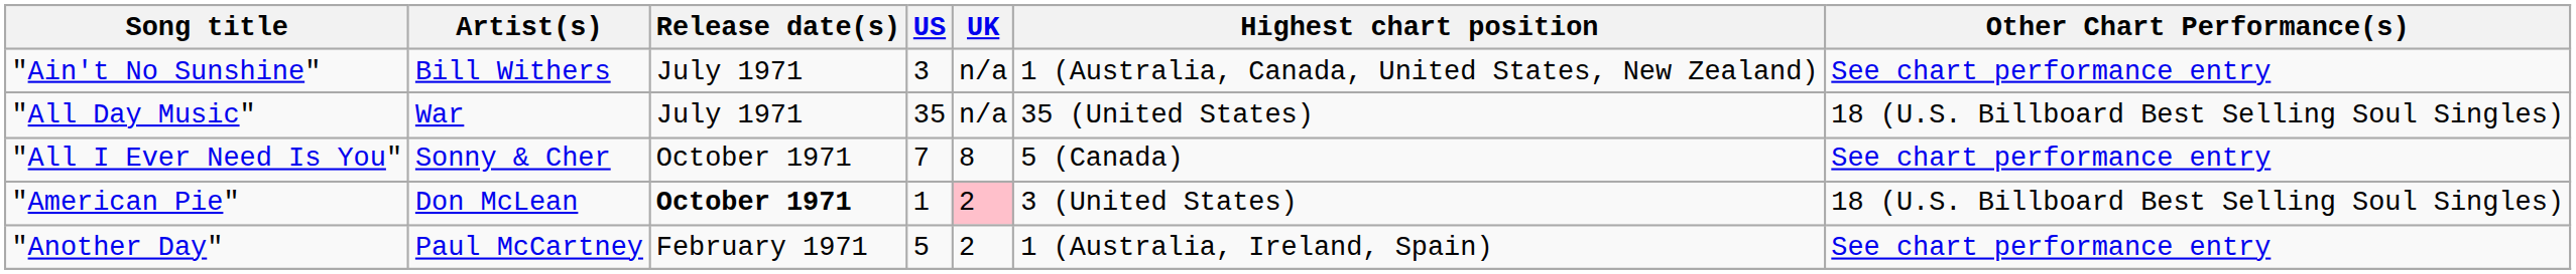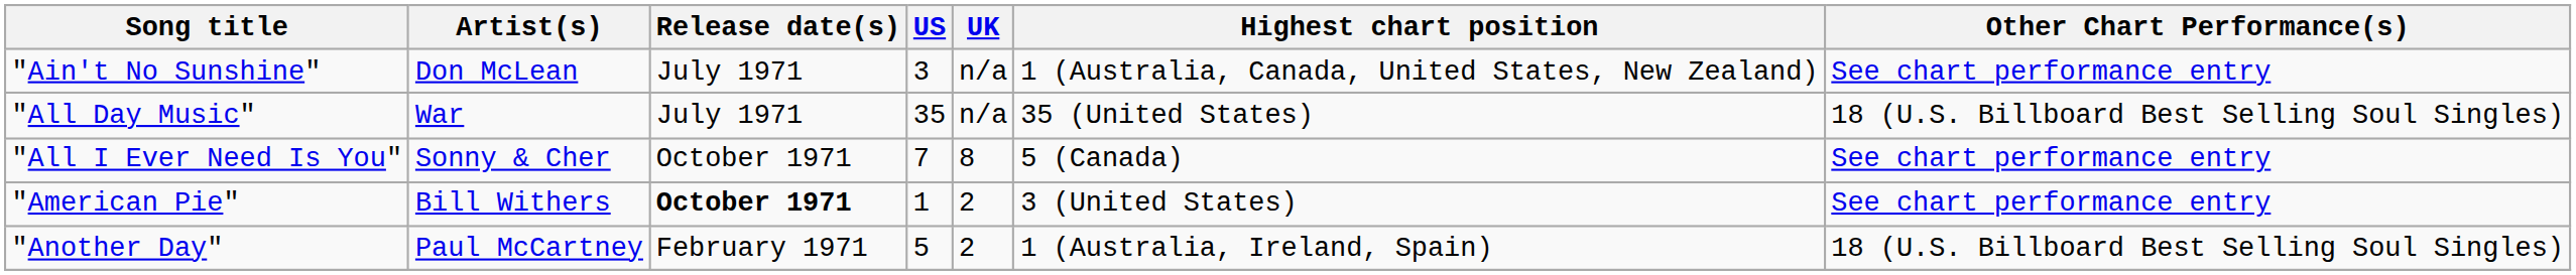"Ain't No Sunshine" | Artist(s): Bill Withers -> Don McLean
"American Pie" | Artist(s): Don McLean -> Bill Withers
"American Pie" | UK: pink background -> no background
"American Pie" | Other Chart Performance(s): 18 (U.S. Billboard Best Selling Soul Singles) -> See chart performance entry
"Another Day" | Other Chart Performance(s): See chart performance entry -> 18 (U.S. Billboard Best Selling Soul Singles)
